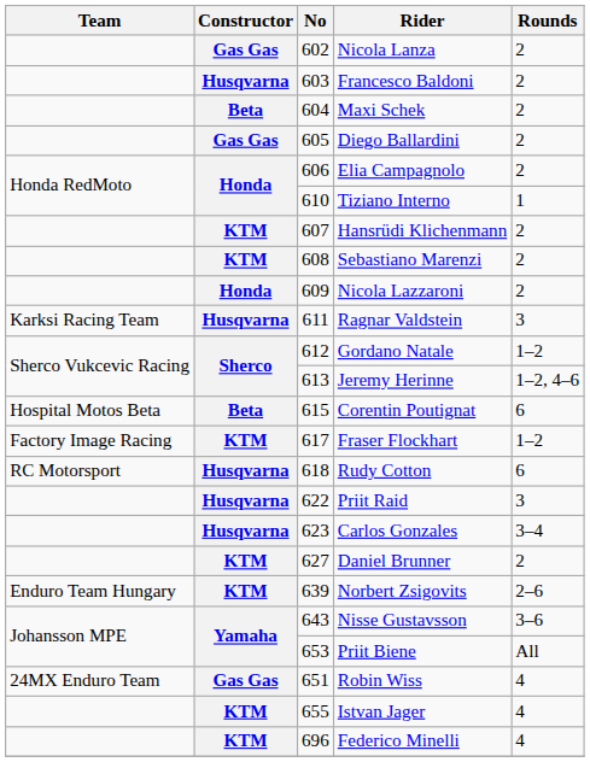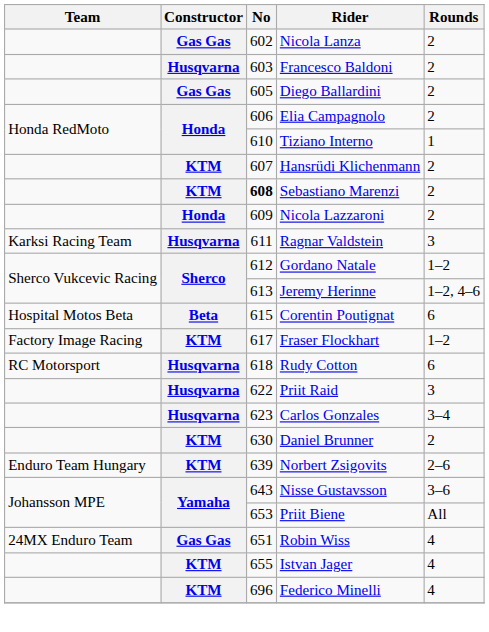- row: Beta | 604 | Maxi Schek | 2
Sebastiano Marenzi | No: normal -> bold
Daniel Brunner | No: 627 -> 630
